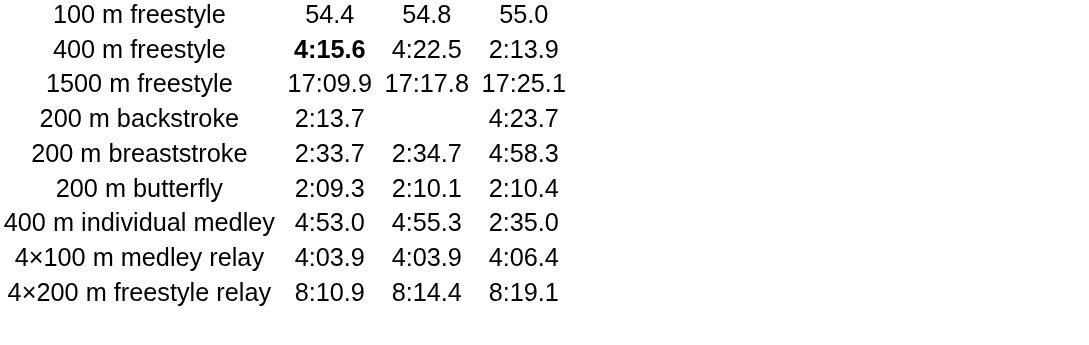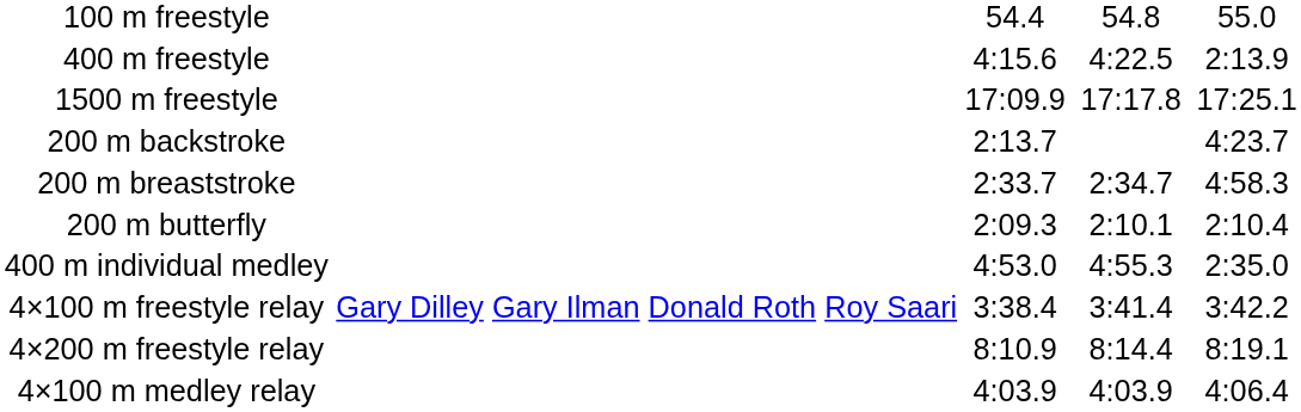400 m freestyle | column 3: bold -> normal
+ row: 4×100 m freestyle relay | Gary Dilley Gary Ilman Donald Roth Roy Saari | 3:38.4 | 3:41.4 | 3:42.2
rows swapped: 4×200 m freestyle relay <-> 4×100 m medley relay
